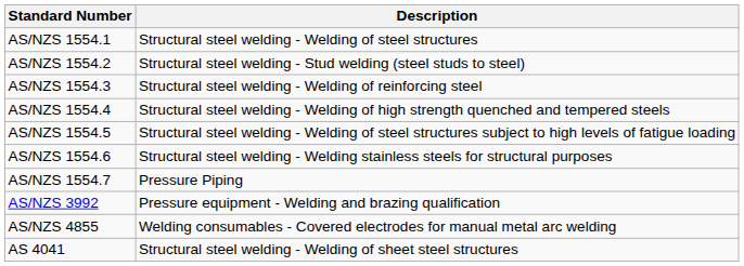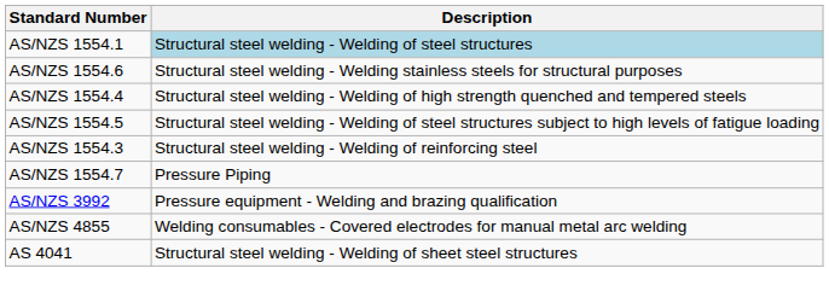AS/NZS 1554.1 | Description: no background -> lightblue background
- row: AS/NZS 1554.2 | Structural steel welding - Stud welding (steel studs to steel)
rows swapped: AS/NZS 1554.3 <-> AS/NZS 1554.6
